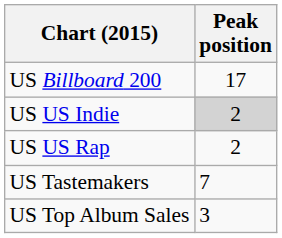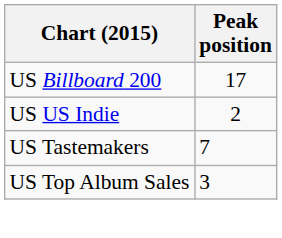US US Indie | Peak position: lightgrey background -> no background
- row: US US Rap | 2
